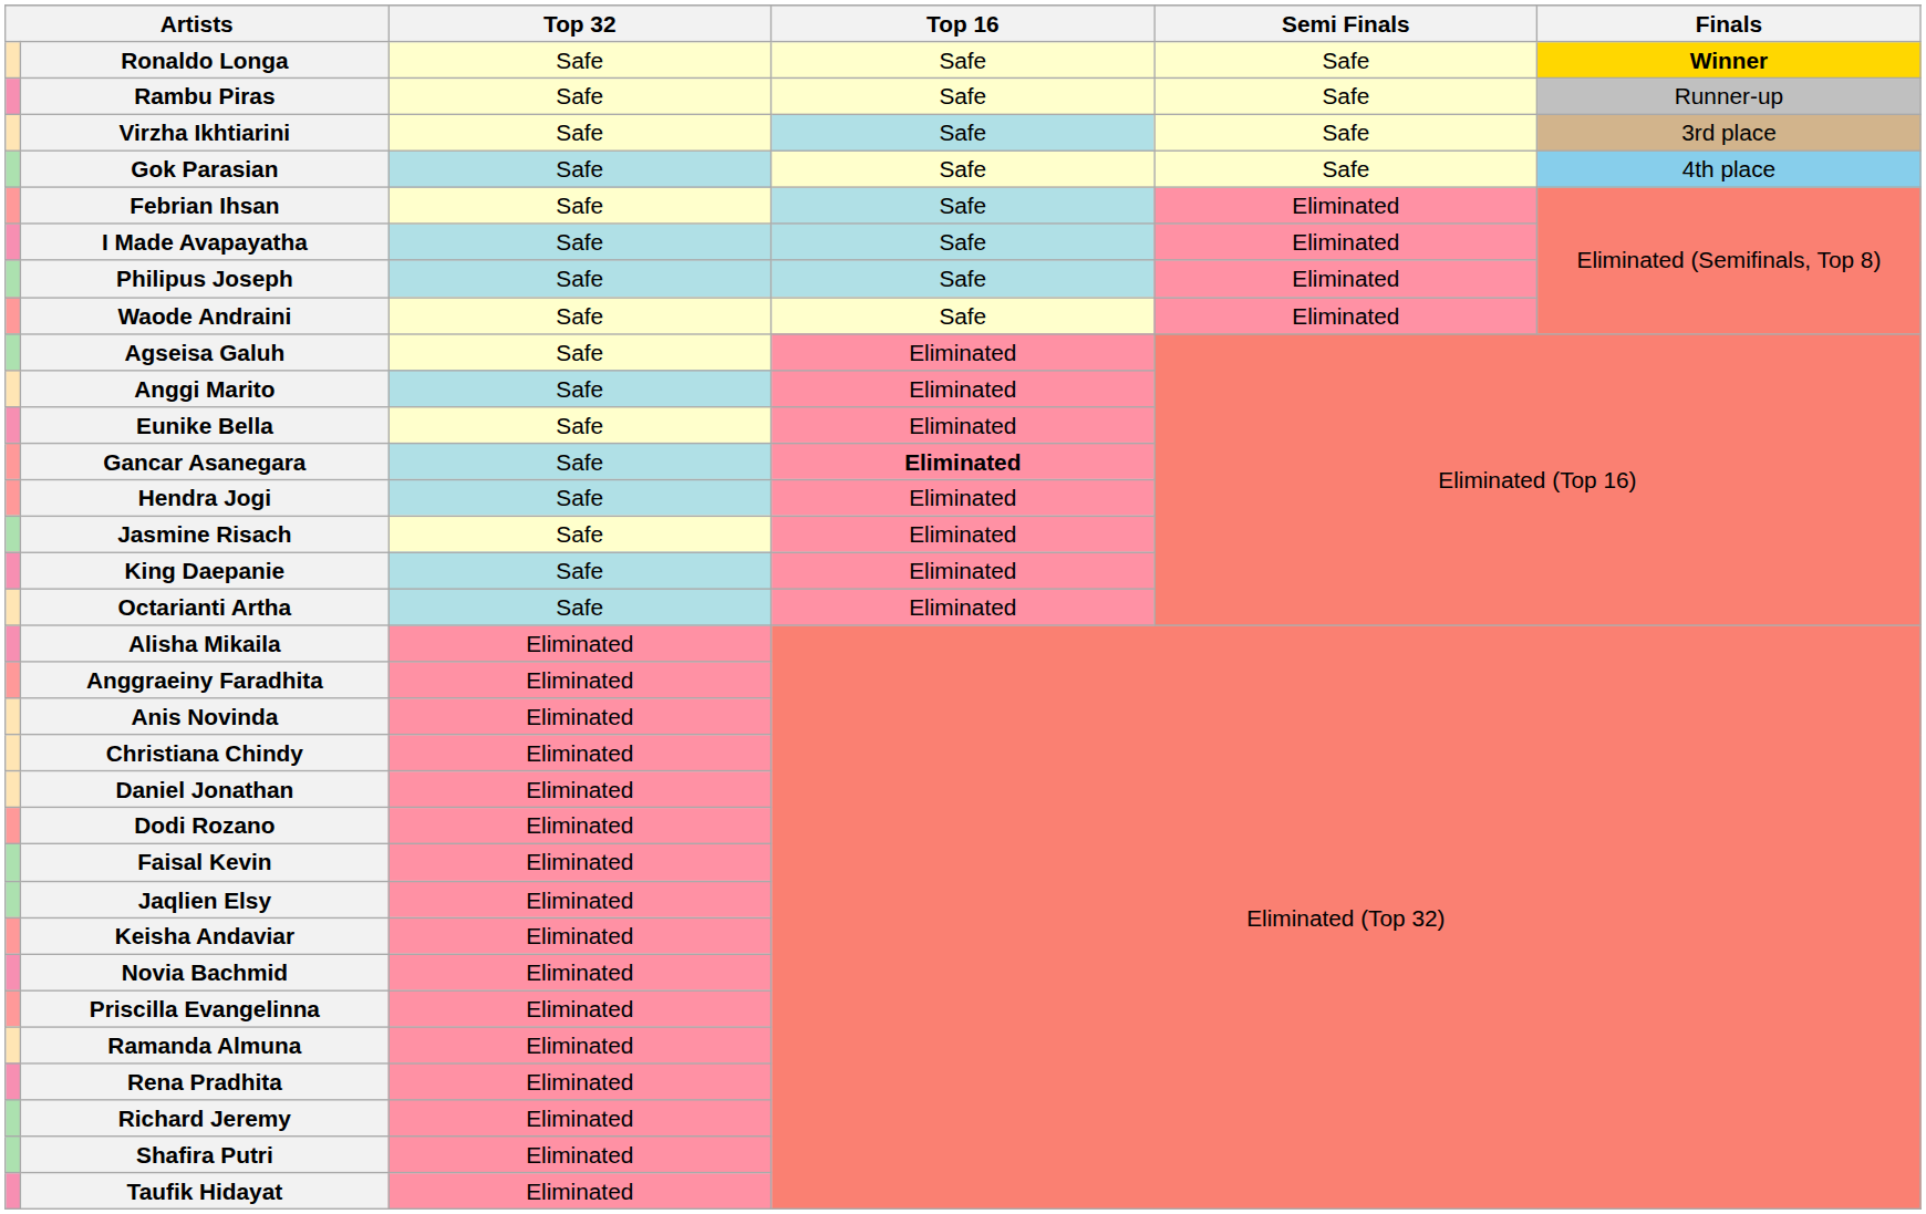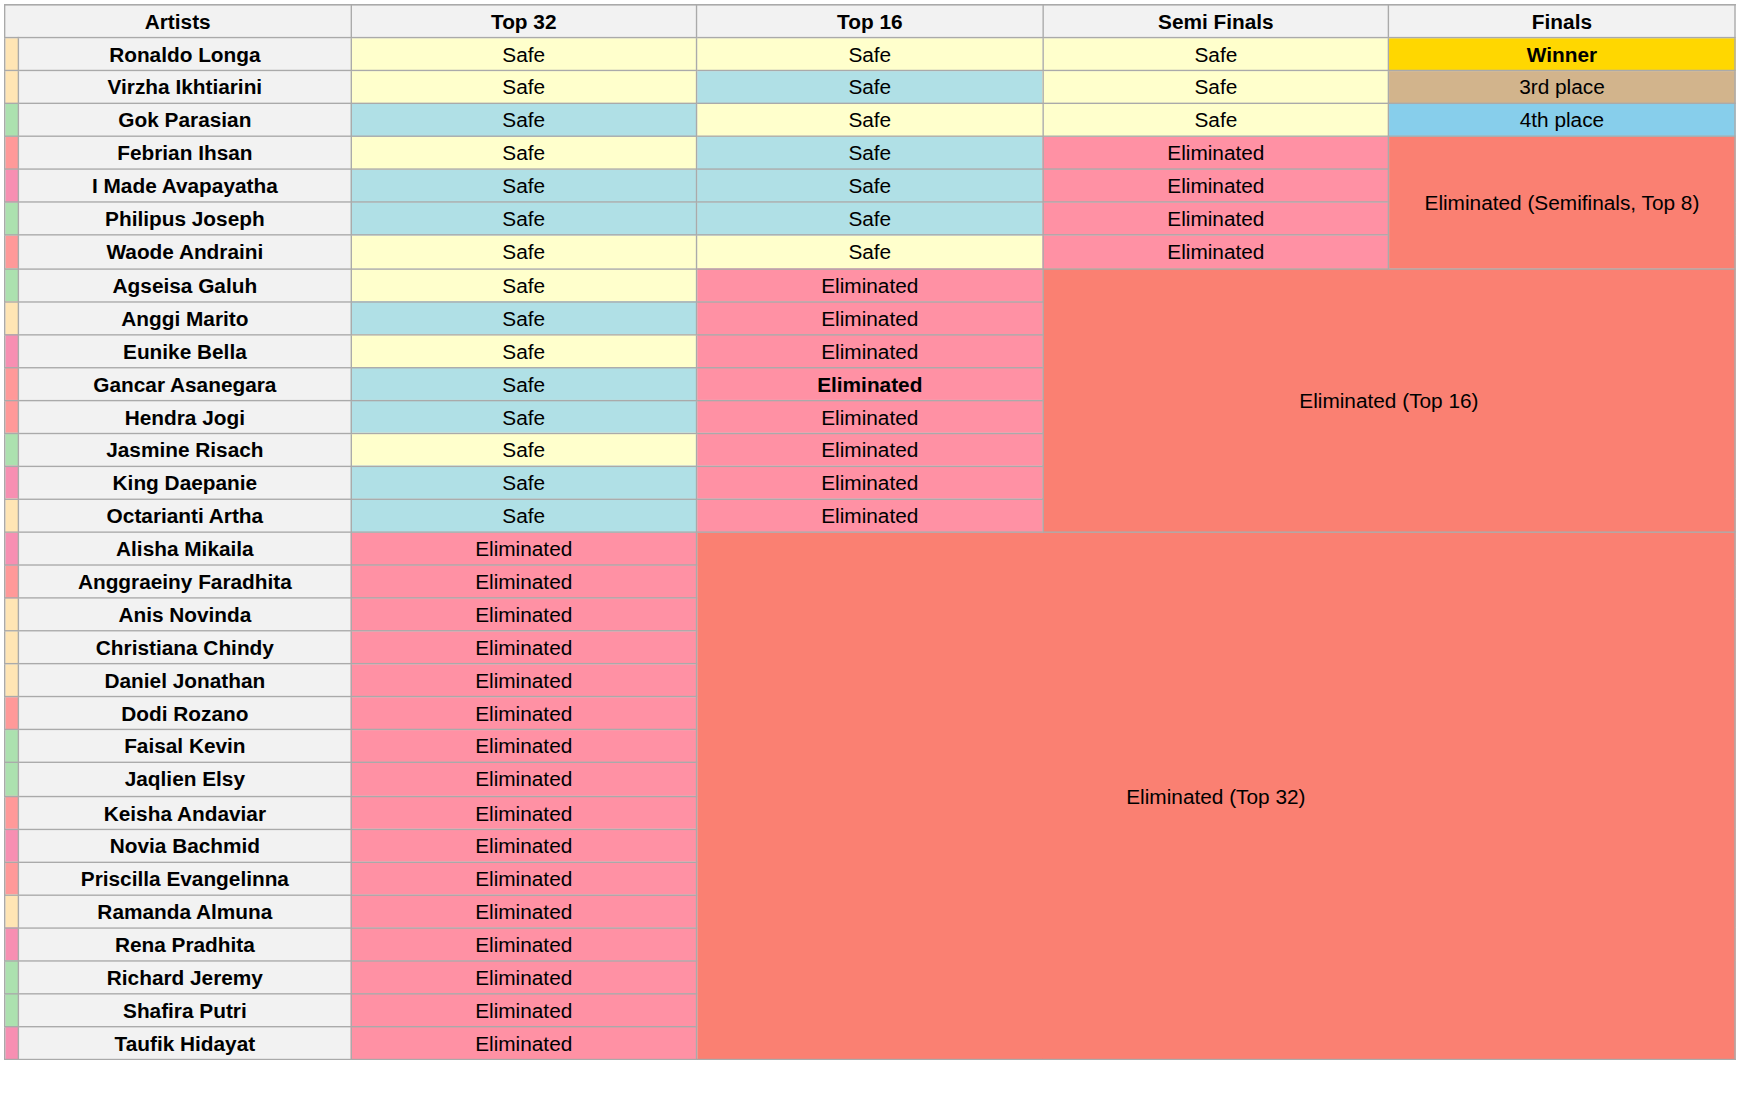- row: Rambu Piras | Safe | Safe | Safe | Runner-up
